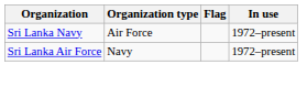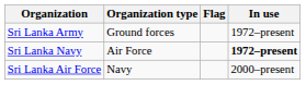+ row: Sri Lanka Army | Ground forces | 1972–present
Sri Lanka Navy | In use: normal -> bold
Sri Lanka Air Force | In use: 1972–present -> 2000–present
